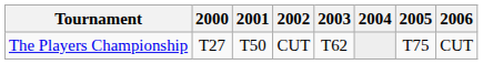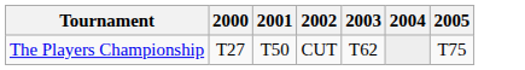- column: 2006 | CUT
